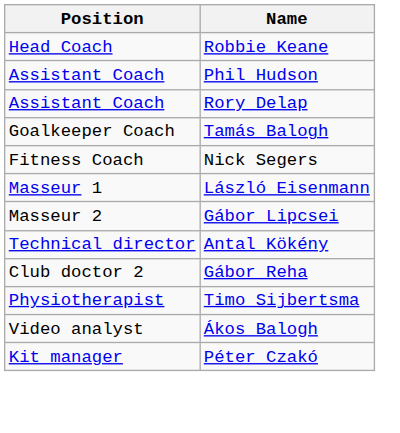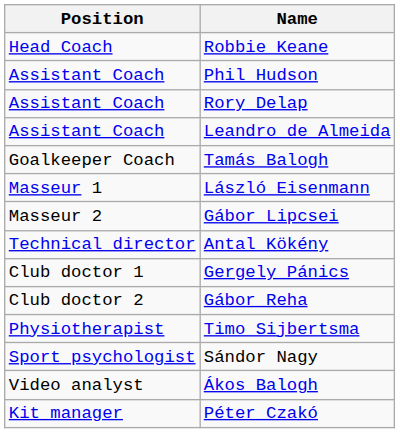+ row: Assistant Coach | Leandro de Almeida
- row: Fitness Coach | Nick Segers
+ row: Club doctor 1 | Gergely Pánics
+ row: Sport psychologist | Sándor Nagy
